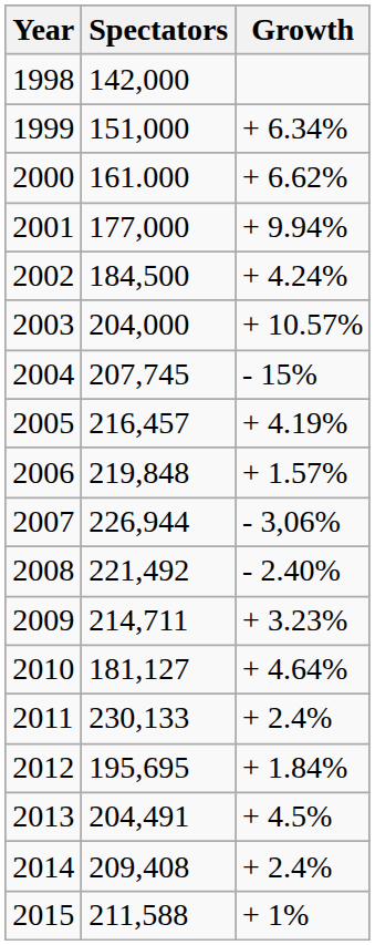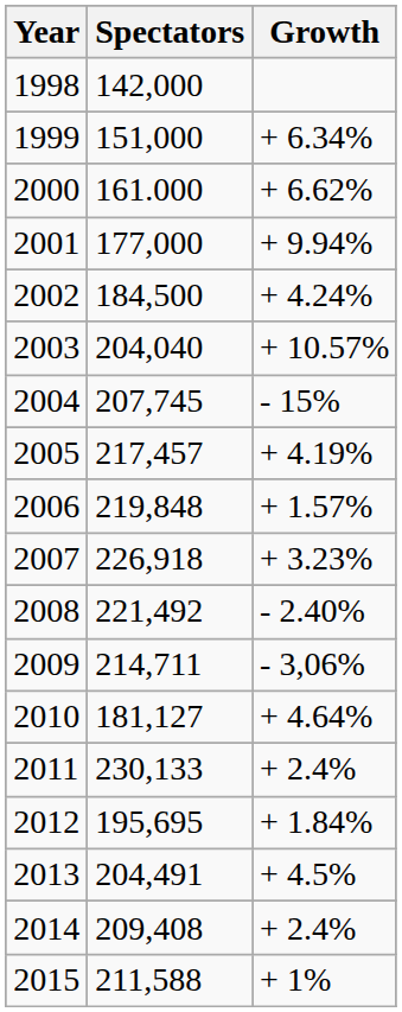2003 | Spectators: 204,000 -> 204,040
2005 | Spectators: 216,457 -> 217,457
2007 | Spectators: 226,944 -> 226,918
2007 | Growth: - 3,06% -> + 3.23%
2009 | Growth: + 3.23% -> - 3,06%
